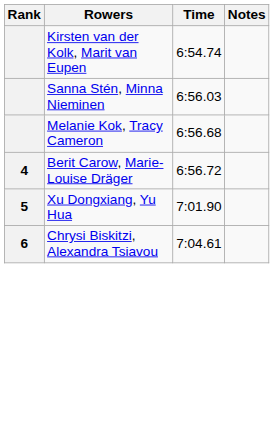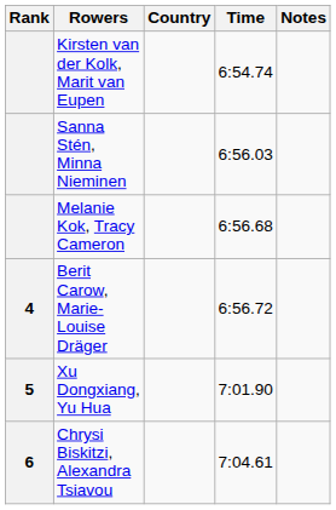+ column: Country
